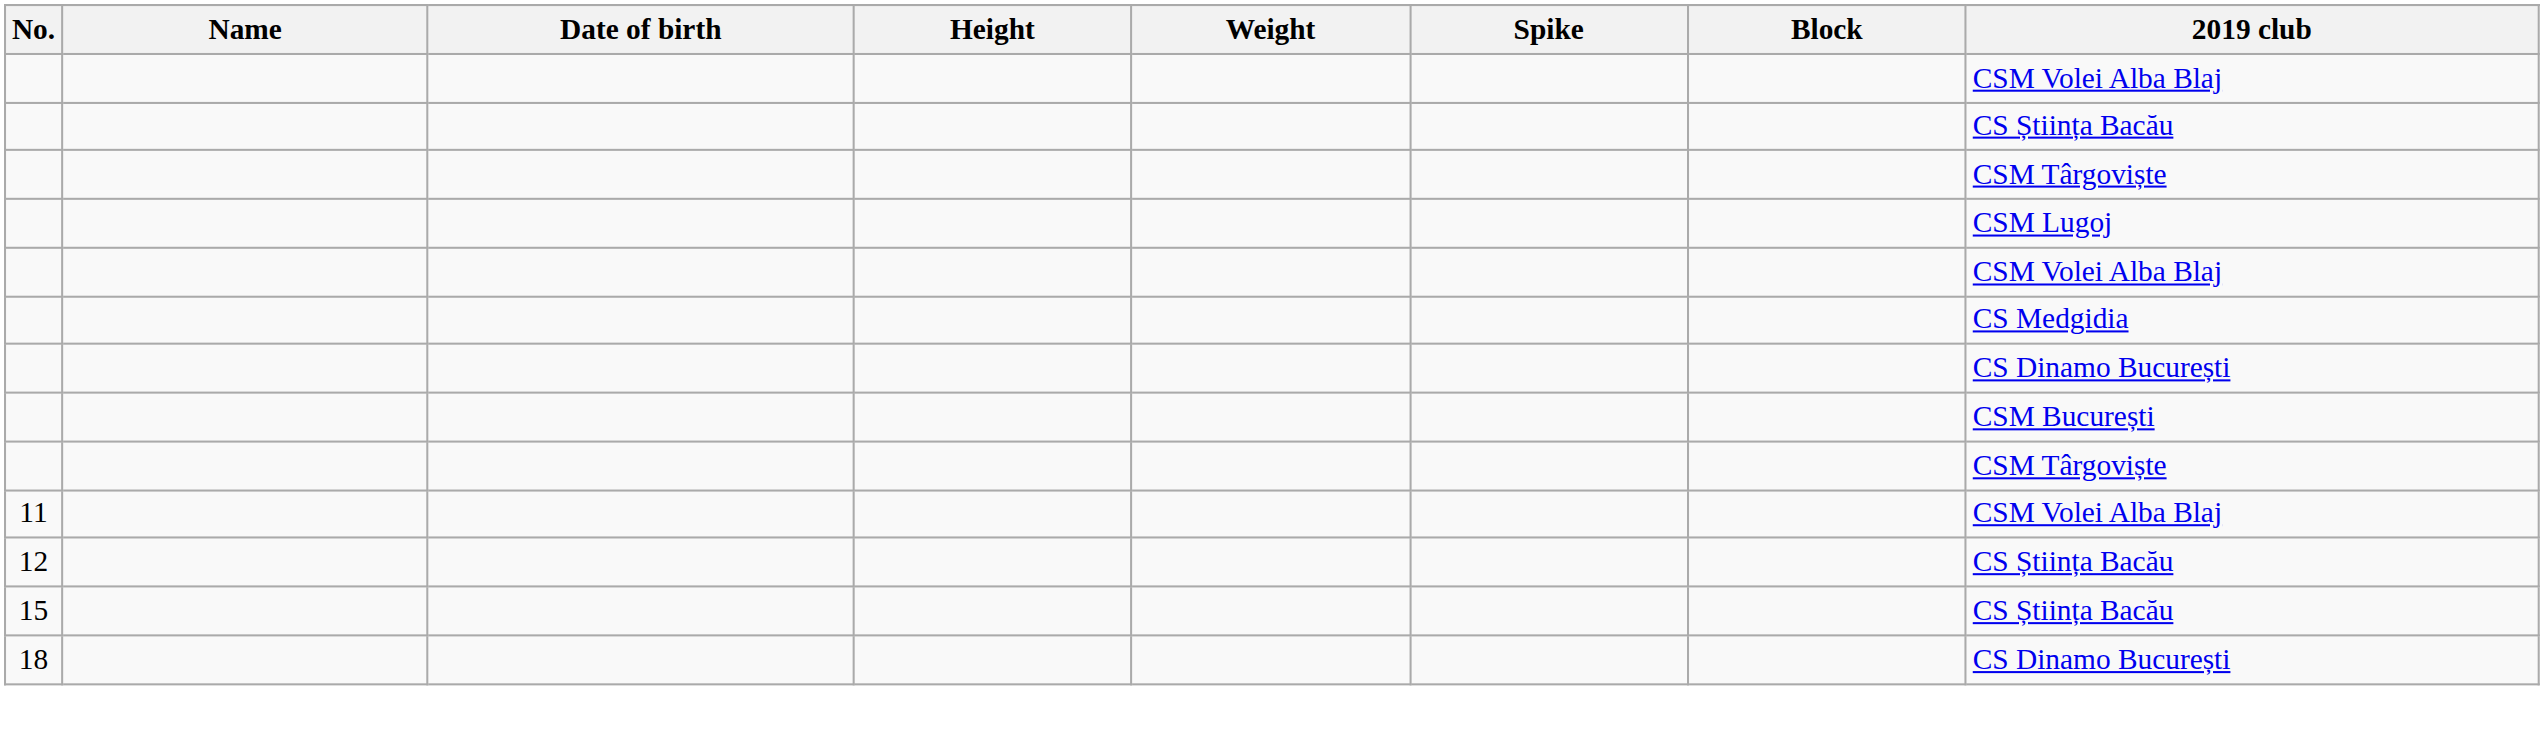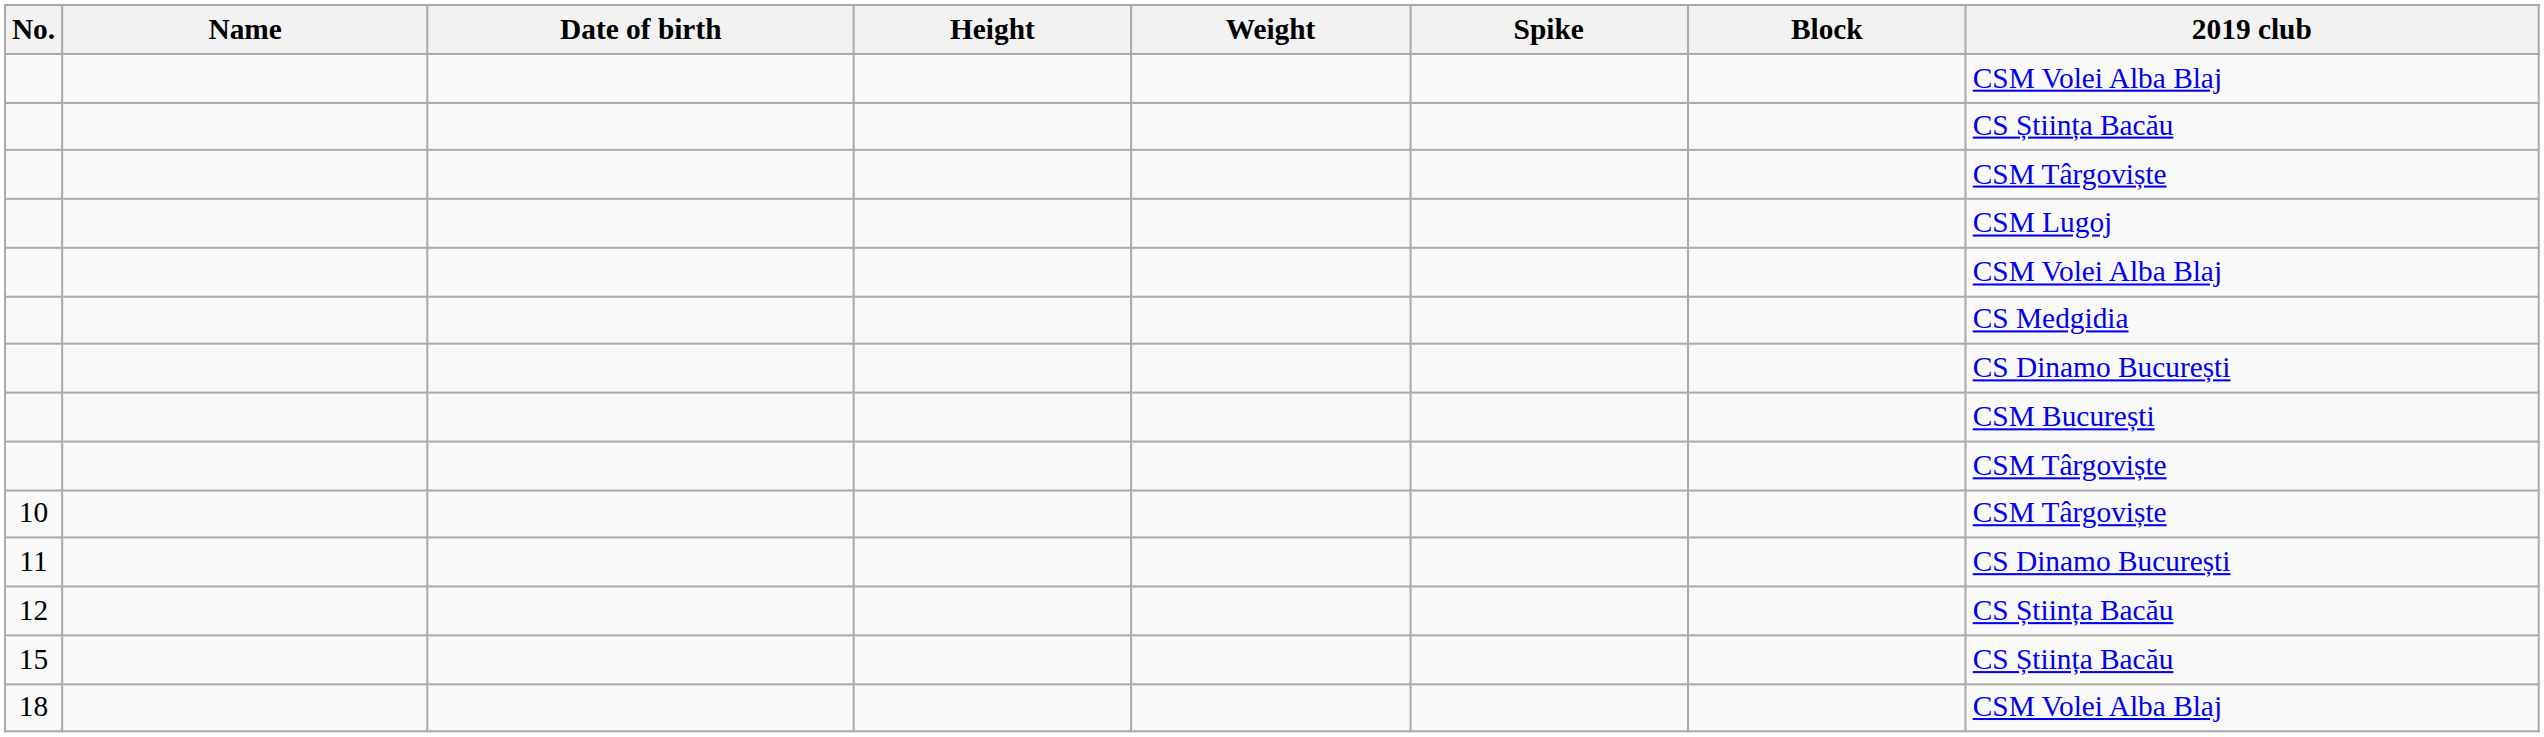+ row: 10 | CSM Târgoviște
11 | 2019 club: CSM Volei Alba Blaj -> CS Dinamo București
18 | 2019 club: CS Dinamo București -> CSM Volei Alba Blaj
